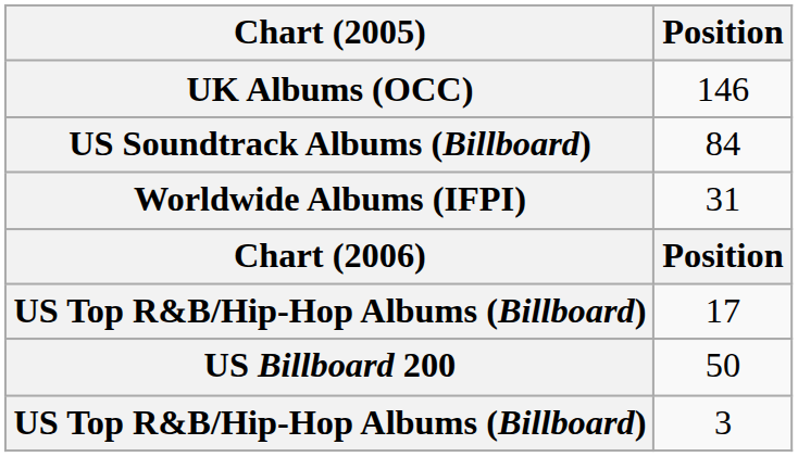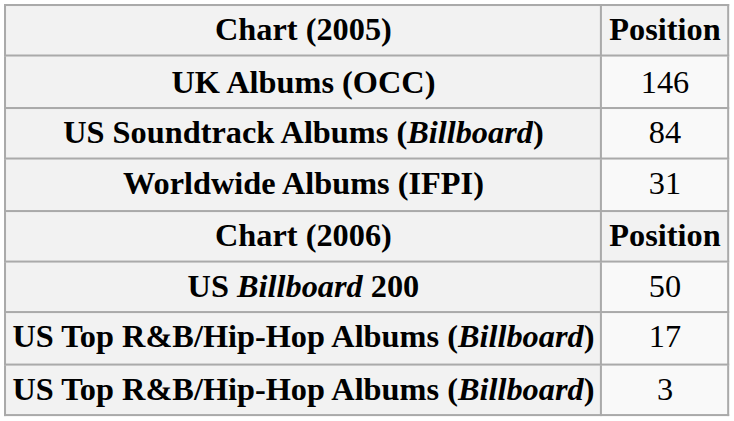rows swapped: 50 <-> 17
